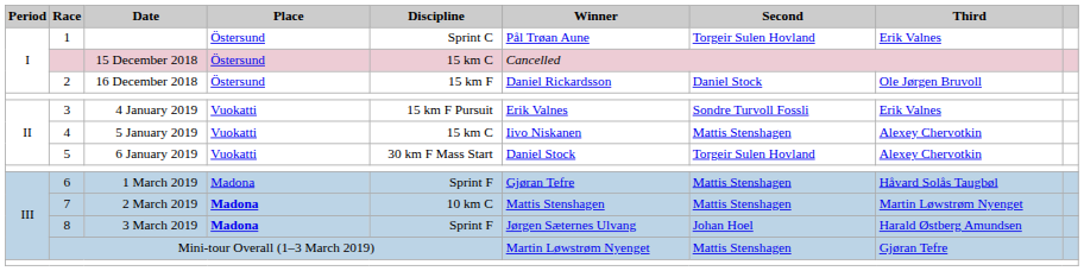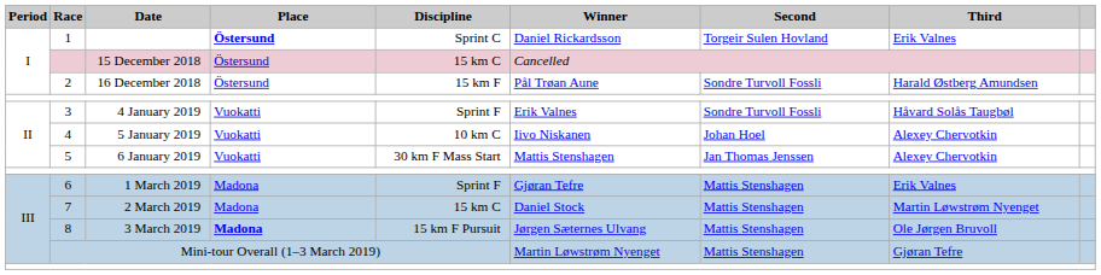1 | Place: normal -> bold
1 | Winner: Pål Trøan Aune -> Daniel Rickardsson
2 | Winner: Daniel Rickardsson -> Pål Trøan Aune
2 | Second: Daniel Stock -> Sondre Turvoll Fossli
2 | Third: Ole Jørgen Bruvoll -> Harald Østberg Amundsen
3 | Discipline: 15 km F Pursuit -> Sprint F
3 | Third: Erik Valnes -> Håvard Solås Taugbøl
4 | Discipline: 15 km C -> 10 km C
4 | Second: Mattis Stenshagen -> Johan Hoel
5 | Winner: Daniel Stock -> Mattis Stenshagen
5 | Second: Torgeir Sulen Hovland -> Jan Thomas Jenssen
6 | Third: Håvard Solås Taugbøl -> Erik Valnes
7 | Place: bold -> normal
7 | Discipline: 10 km C -> 15 km C
7 | Winner: Mattis Stenshagen -> Daniel Stock
8 | Discipline: Sprint F -> 15 km F Pursuit
8 | Second: Johan Hoel -> Mattis Stenshagen
8 | Third: Harald Østberg Amundsen -> Ole Jørgen Bruvoll
